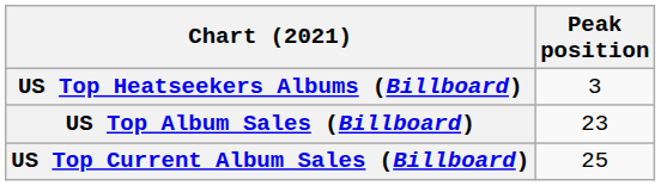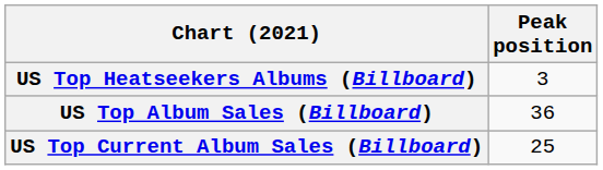US Top Album Sales (Billboard) | Peak position: 23 -> 36
